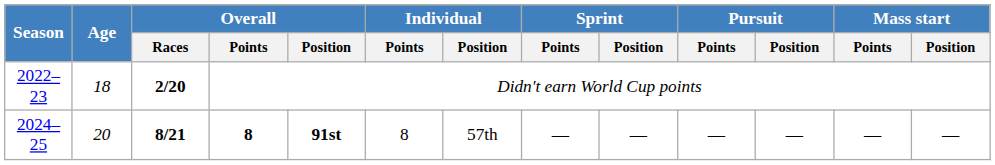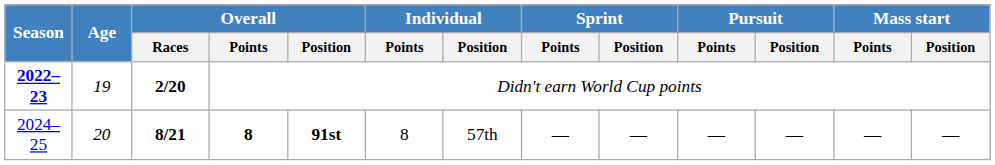Didn't earn World Cup points | Season: normal -> bold
Didn't earn World Cup points | Age: 18 -> 19
